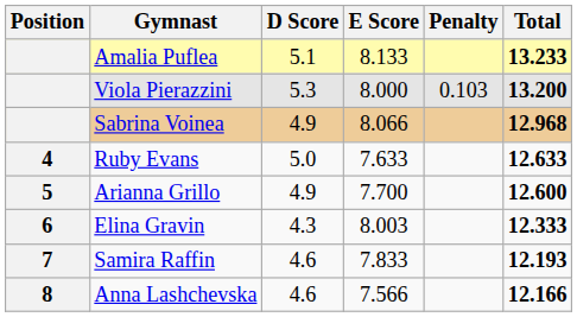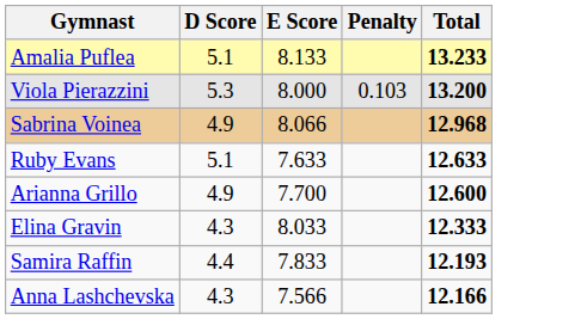- column: Position | 4 | 5 | 6 | 7 | 8
Ruby Evans | D Score: 5.0 -> 5.1
Elina Gravin | E Score: 8.003 -> 8.033
Samira Raffin | D Score: 4.6 -> 4.4
Anna Lashchevska | D Score: 4.6 -> 4.3
